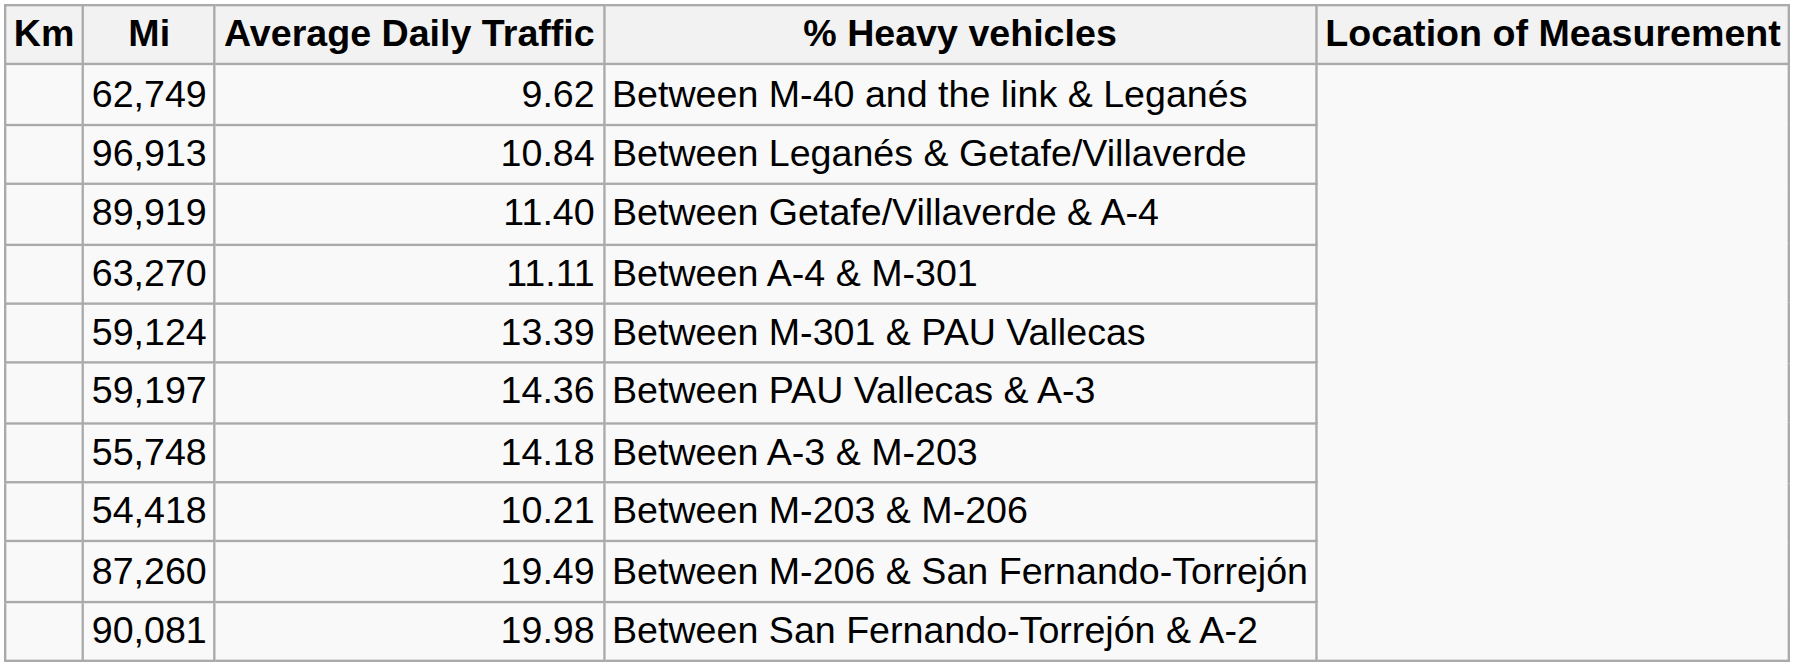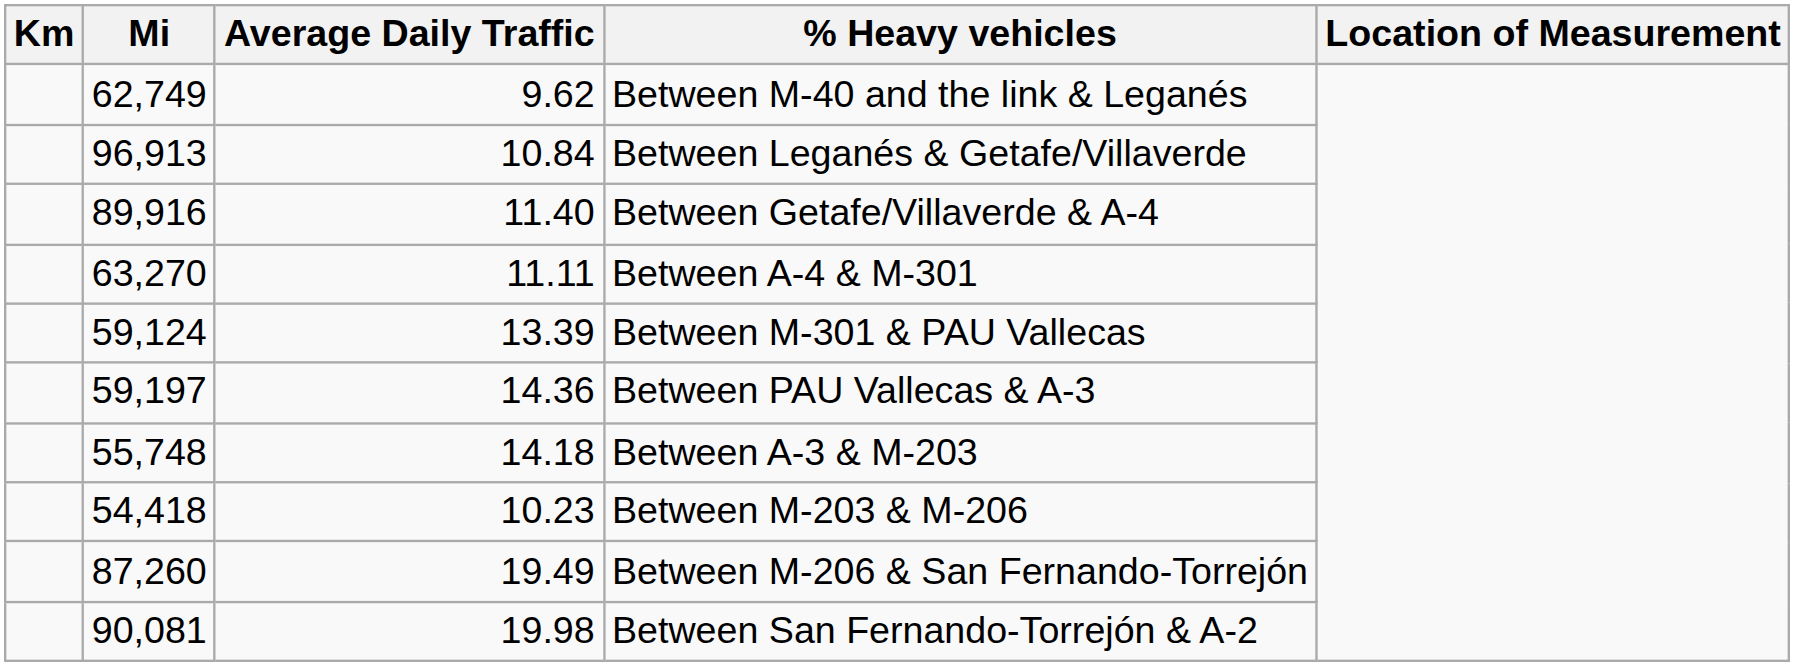Between Getafe/Villaverde & A-4 | Mi: 89,919 -> 89,916
Between M-203 & M-206 | Average Daily Traffic: 10.21 -> 10.23
